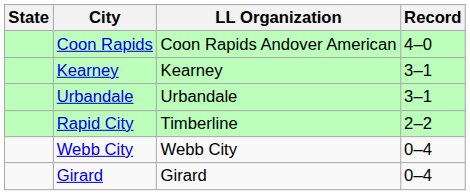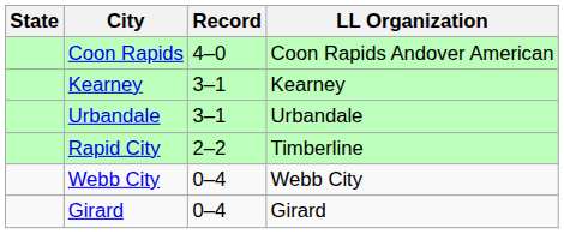columns swapped: LL Organization <-> Record
